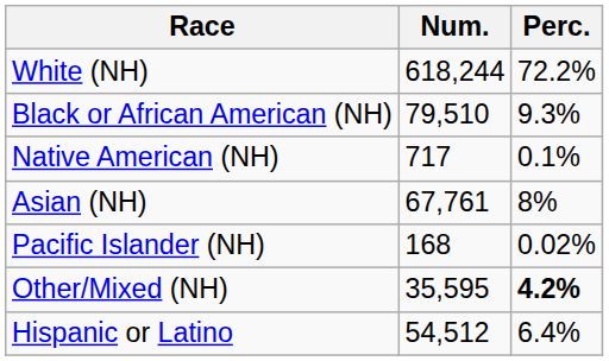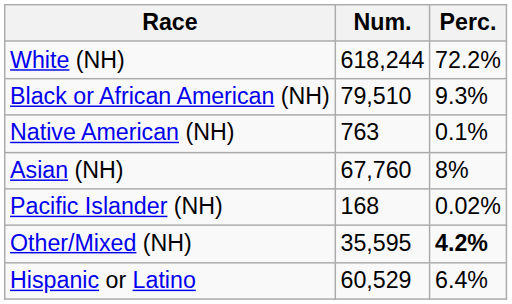Native American (NH) | Num.: 717 -> 763
Asian (NH) | Num.: 67,761 -> 67,760
Hispanic or Latino | Num.: 54,512 -> 60,529
